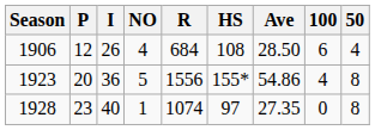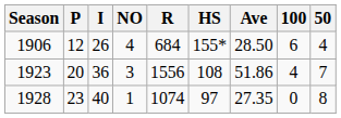1906 | HS: 108 -> 155*
1923 | NO: 5 -> 3
1923 | HS: 155* -> 108
1923 | Ave: 54.86 -> 51.86
1923 | 50: 8 -> 7
